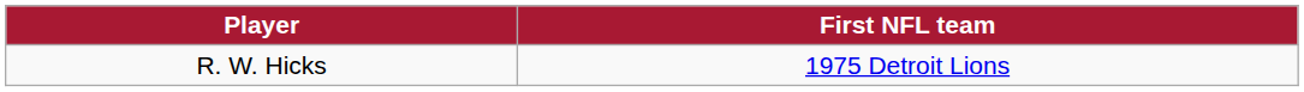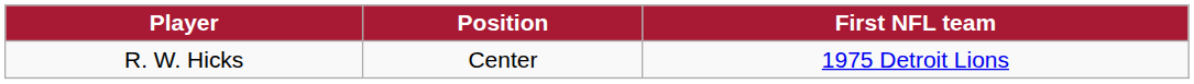+ column: Position | Center
